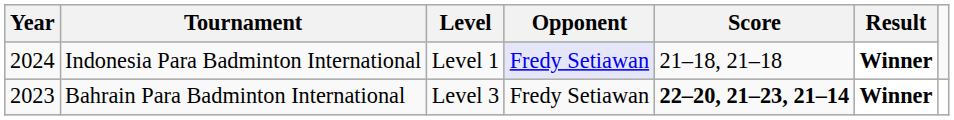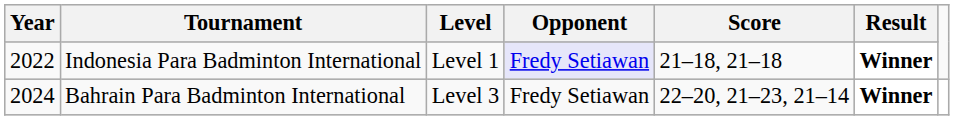Indonesia Para Badminton International | Year: 2024 -> 2022
Bahrain Para Badminton International | Year: 2023 -> 2024
Bahrain Para Badminton International | Score: bold -> normal
